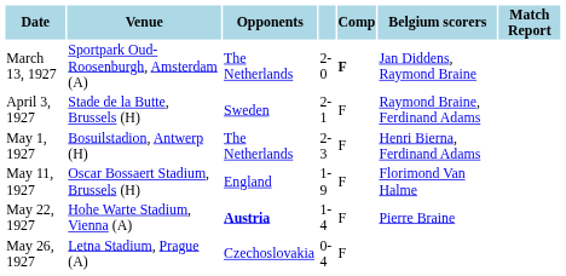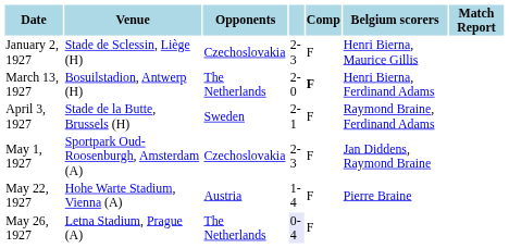+ row: January 2, 1927 | Stade de Sclessin, Liège (H) | Czechoslovakia | 2-3 | F | Henri Bierna, Maurice Gillis
March 13, 1927 | Venue: Sportpark Oud-Roosenburgh, Amsterdam (A) -> Bosuilstadion, Antwerp (H)
March 13, 1927 | Belgium scorers: Jan Diddens, Raymond Braine -> Henri Bierna, Ferdinand Adams
May 1, 1927 | Venue: Bosuilstadion, Antwerp (H) -> Sportpark Oud-Roosenburgh, Amsterdam (A)
May 1, 1927 | Opponents: The Netherlands -> Czechoslovakia
May 1, 1927 | Belgium scorers: Henri Bierna, Ferdinand Adams -> Jan Diddens, Raymond Braine
- row: May 11, 1927 | Oscar Bossaert Stadium, Brussels (H) | England | 1-9 | F | Florimond Van Halme
May 22, 1927 | Opponents: bold -> normal
May 26, 1927 | Opponents: Czechoslovakia -> The Netherlands
May 26, 1927 | column 4: no background -> lavender background
